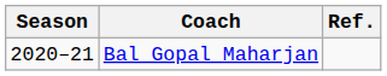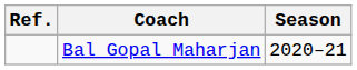columns swapped: Season <-> Ref.
